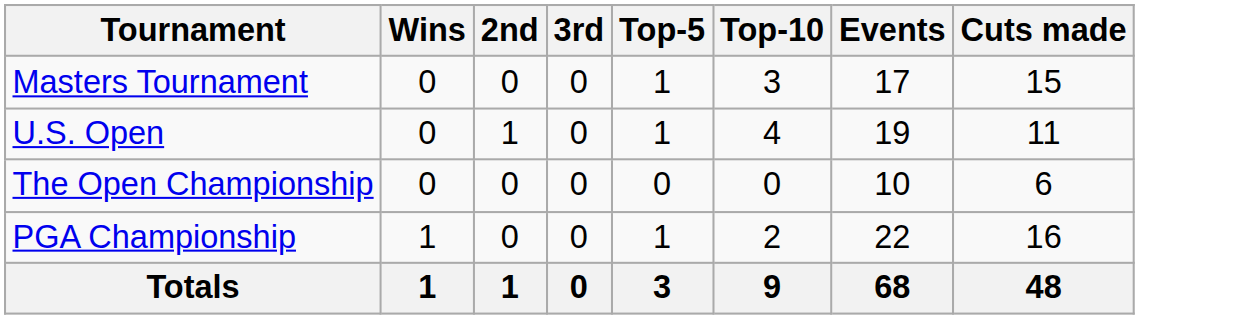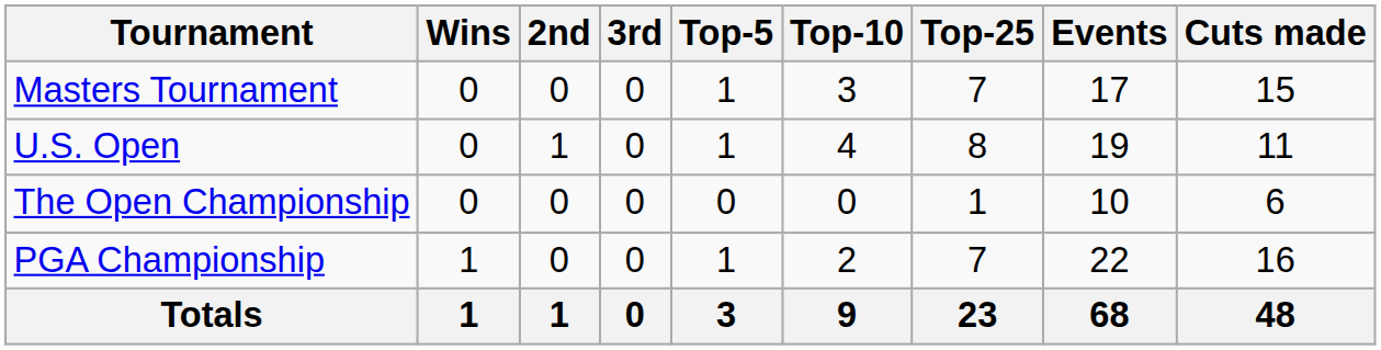+ column: Top-25 | 7 | 8 | 1 | 7 | 23
